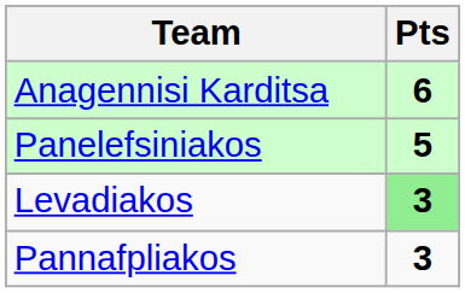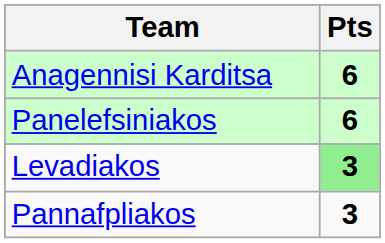Panelefsiniakos | Pts: 5 -> 6
